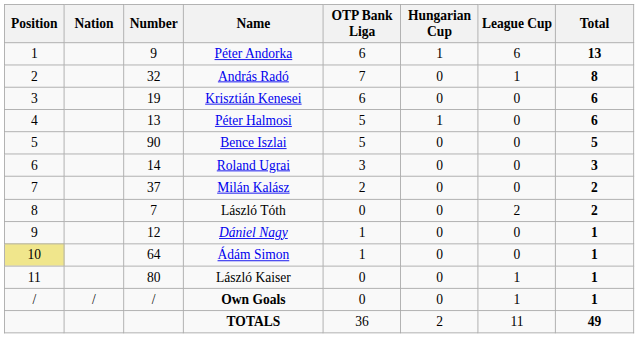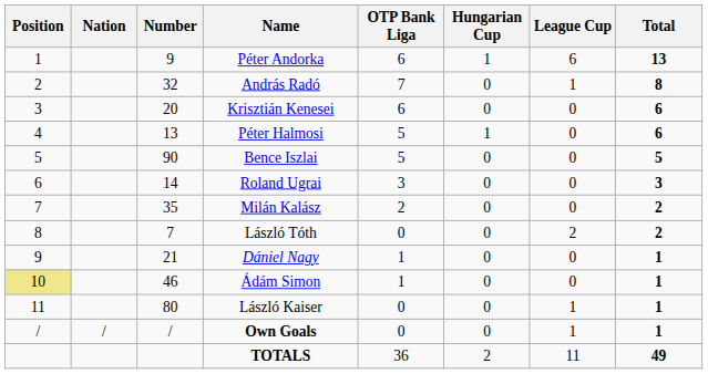Krisztián Kenesei | Number: 19 -> 20
Milán Kalász | Number: 37 -> 35
Dániel Nagy | Number: 12 -> 21
Ádám Simon | Number: 64 -> 46
